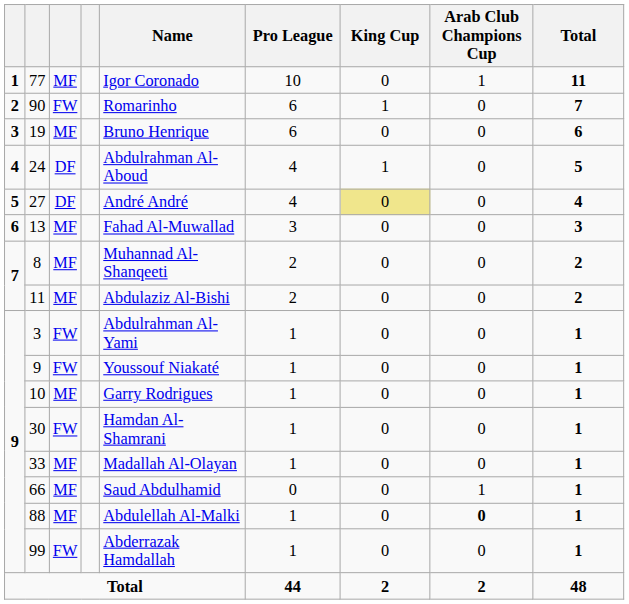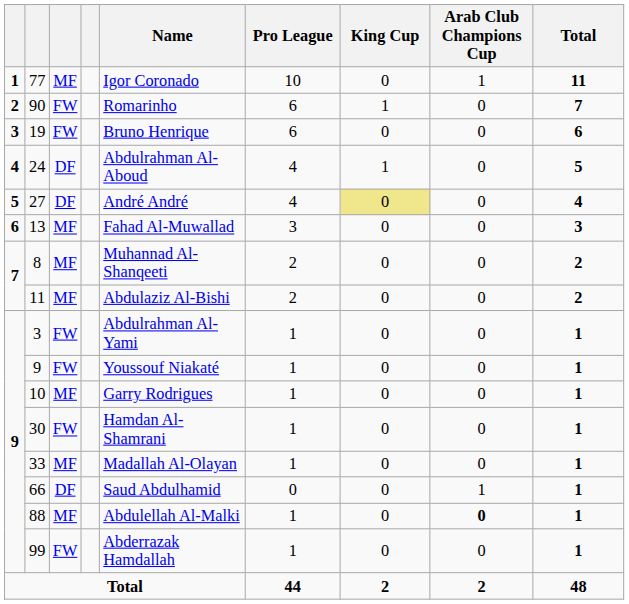19 | column 3: MF -> FW
66 | column 3: MF -> DF
